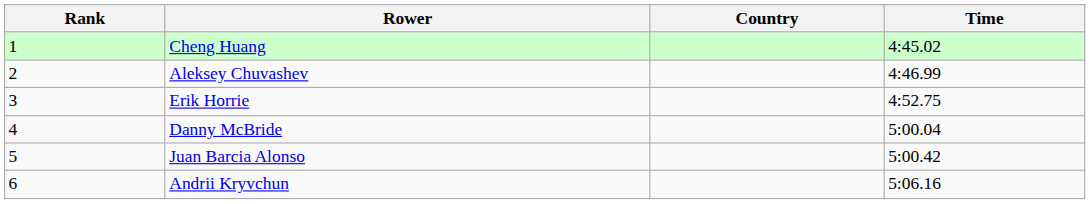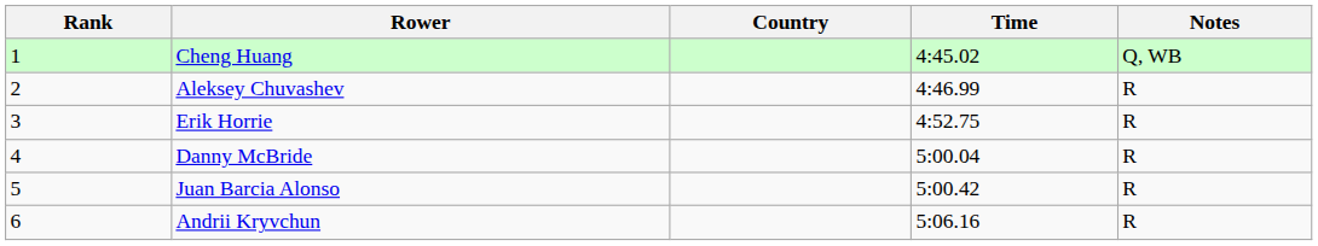+ column: Notes | Q, WB | R | R | R | R | R
